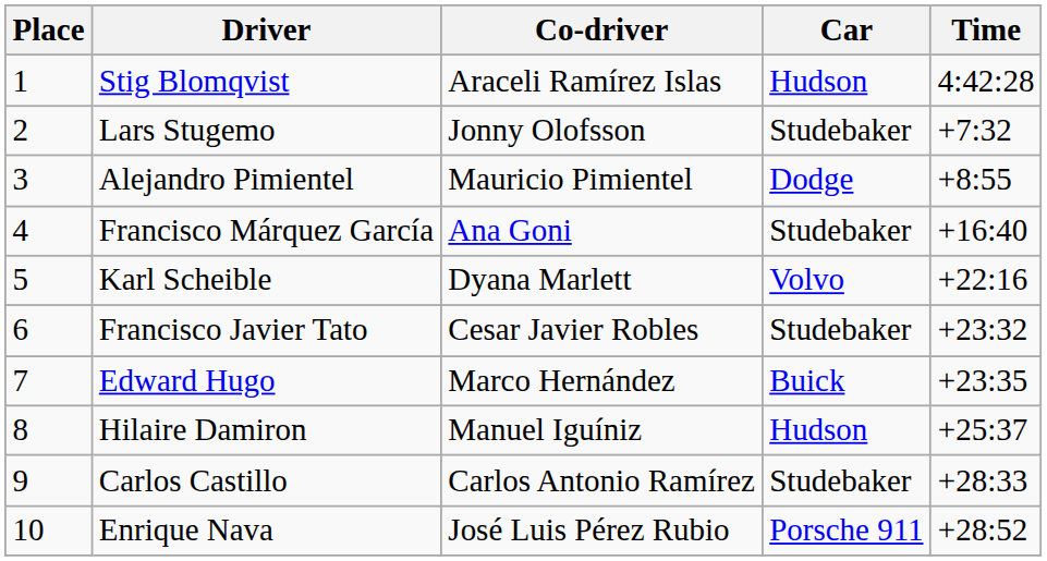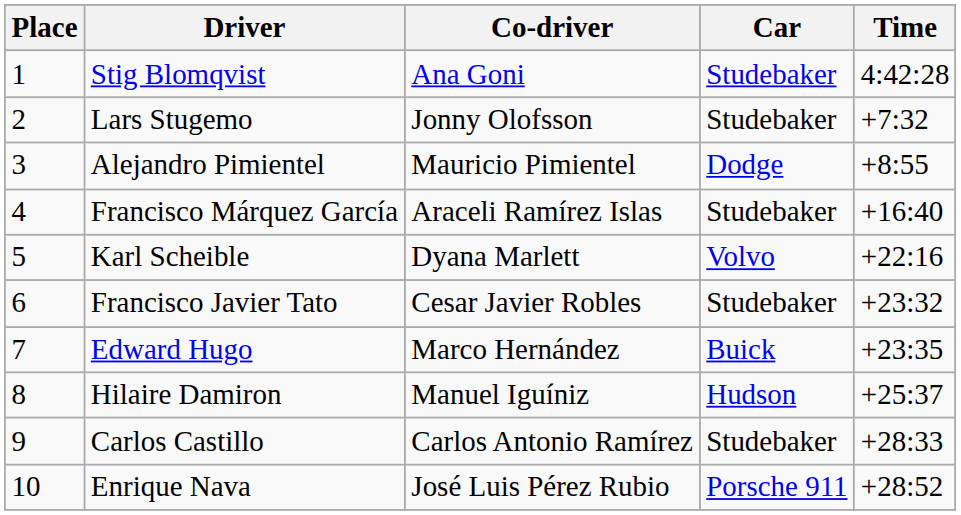Stig Blomqvist | Co-driver: Araceli Ramírez Islas -> Ana Goni
Stig Blomqvist | Car: Hudson -> Studebaker
Francisco Márquez García | Co-driver: Ana Goni -> Araceli Ramírez Islas
